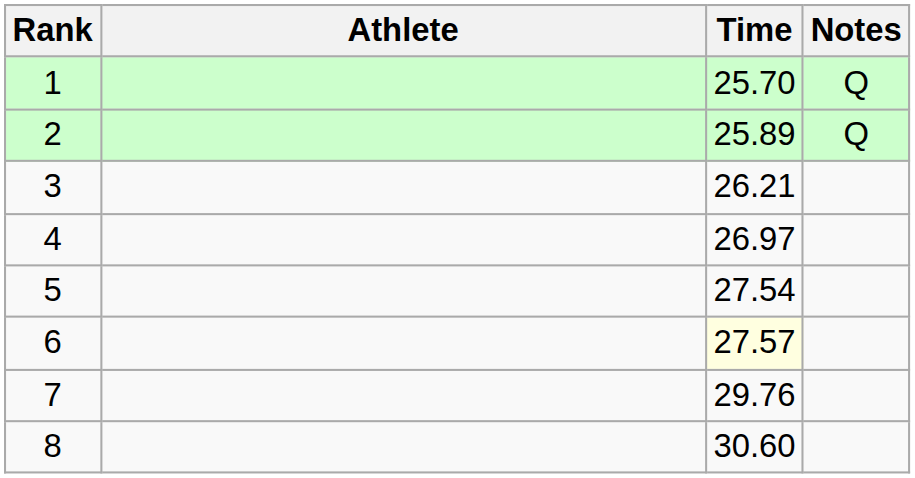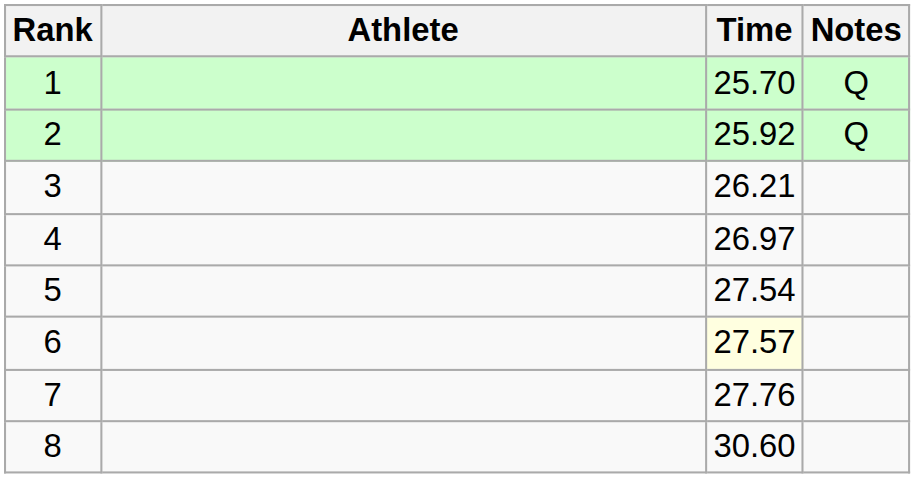2 | Time: 25.89 -> 25.92
7 | Time: 29.76 -> 27.76
